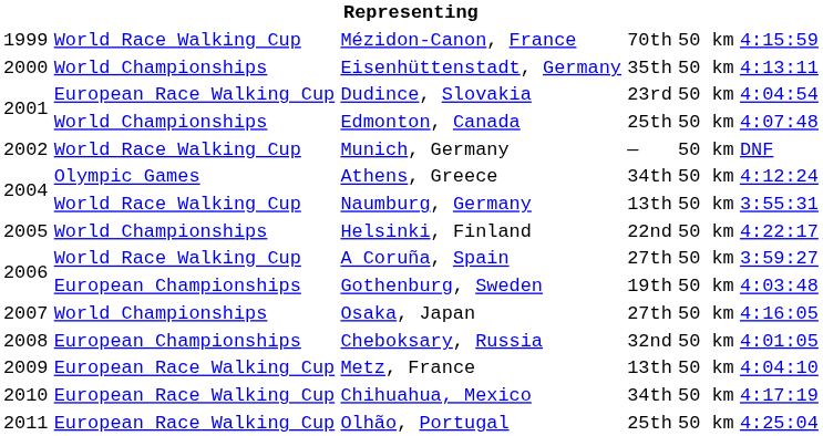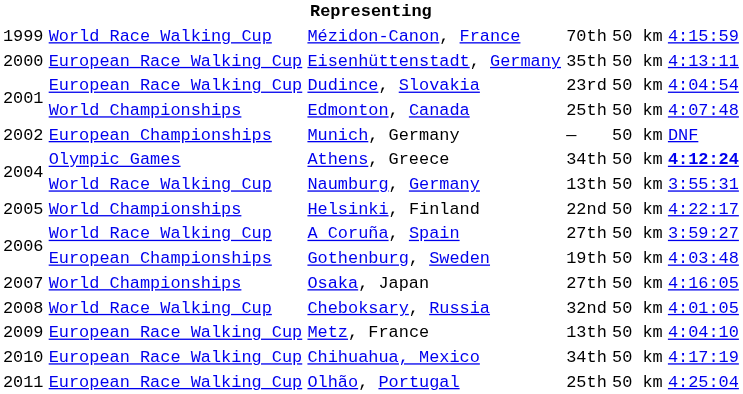Eisenhüttenstadt, Germany | column 2: World Championships -> European Race Walking Cup
Munich, Germany | column 2: World Race Walking Cup -> European Championships
Athens, Greece | column 6: normal -> bold
Cheboksary, Russia | column 2: European Championships -> World Race Walking Cup
